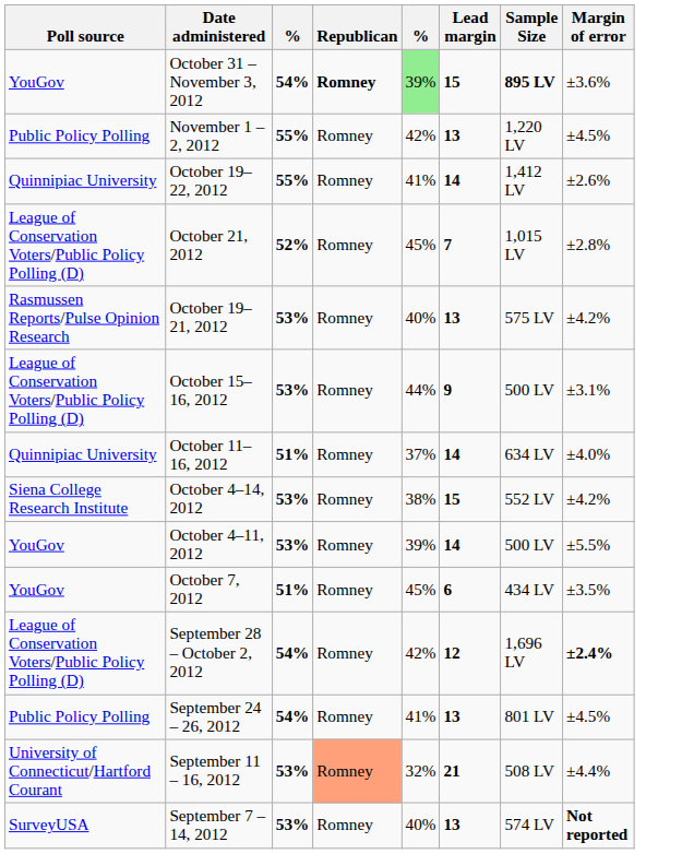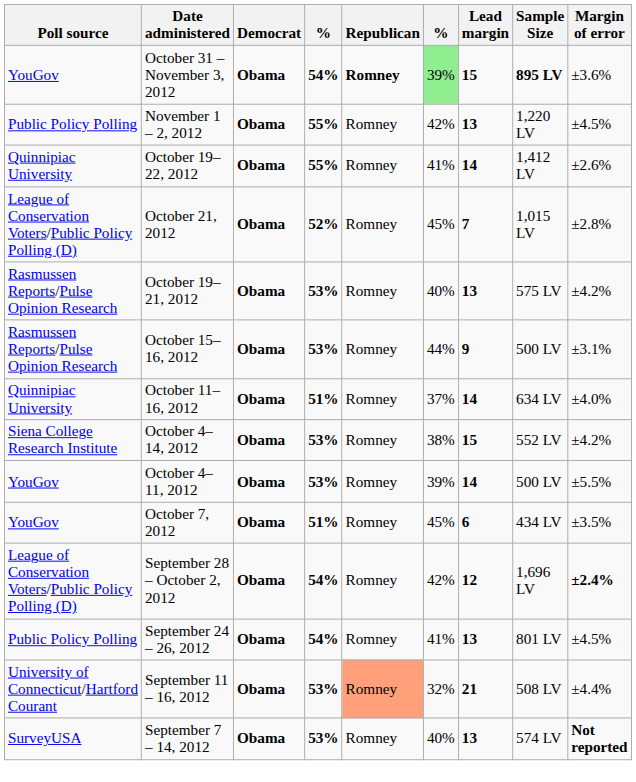+ column: Democrat | Obama | Obama | Obama | Obama | Obama | Obama | Obama | Obama | Obama | Obama | Obama | Obama | Obama | Obama
October 15–16, 2012 | Poll source: League of Conservation Voters/Public Policy Polling (D) -> Rasmussen Reports/Pulse Opinion Research
